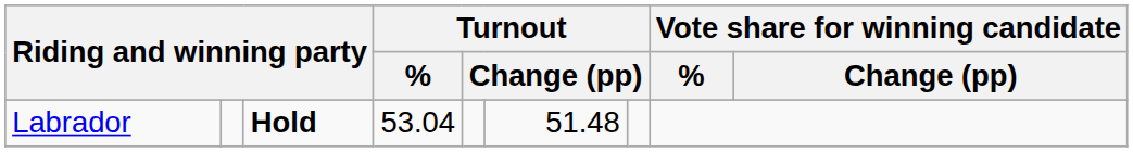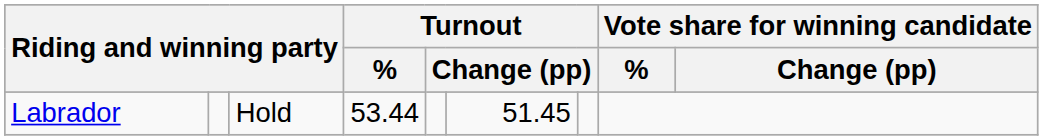Labrador | column 3: bold -> normal
Labrador | Turnout / %: 53.04 -> 53.44
Labrador | column 6: 51.48 -> 51.45
